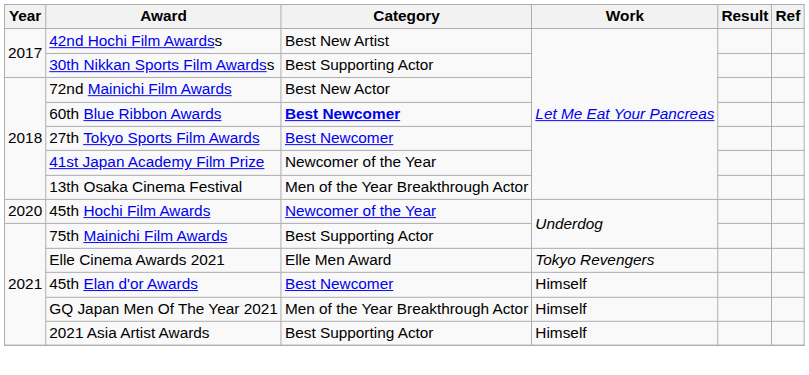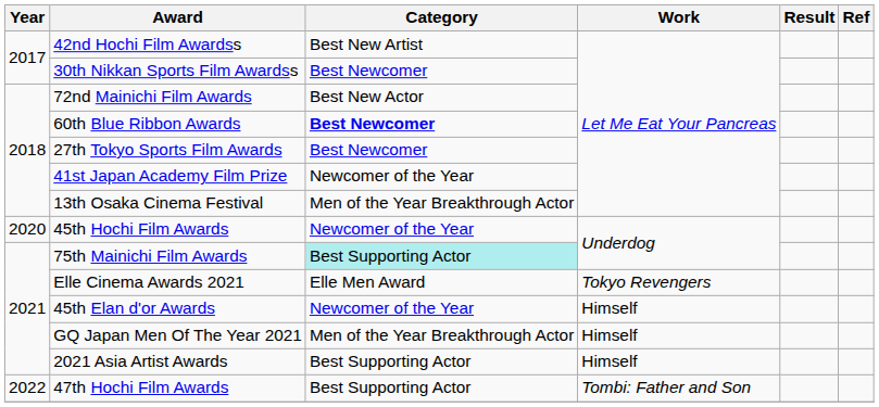30th Nikkan Sports Film Awardss | Category: Best Supporting Actor -> Best Newcomer
75th Mainichi Film Awards | Category: no background -> paleturquoise background
45th Elan d'or Awards | Category: Best Newcomer -> Newcomer of the Year
+ row: 2022 | 47th Hochi Film Awards | Best Supporting Actor | Tombi: Father and Son
